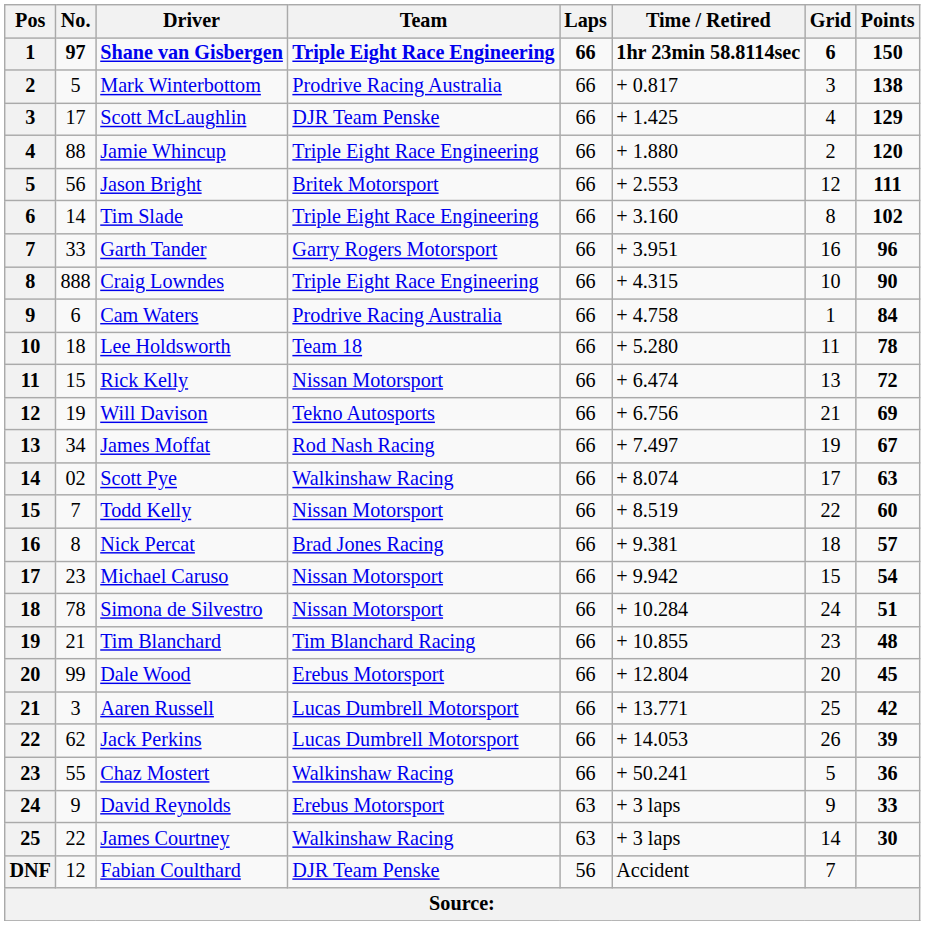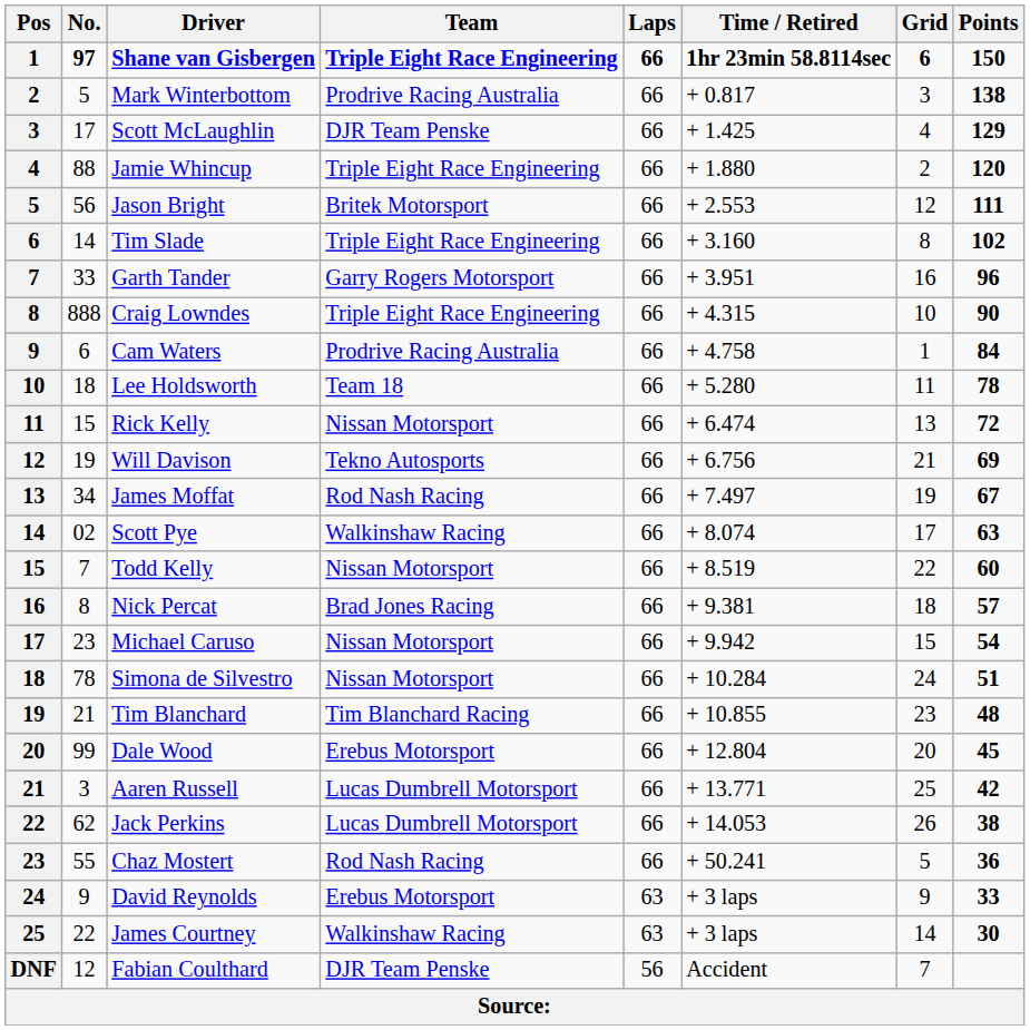Jack Perkins | Points: 39 -> 38
Chaz Mostert | Team: Walkinshaw Racing -> Rod Nash Racing
